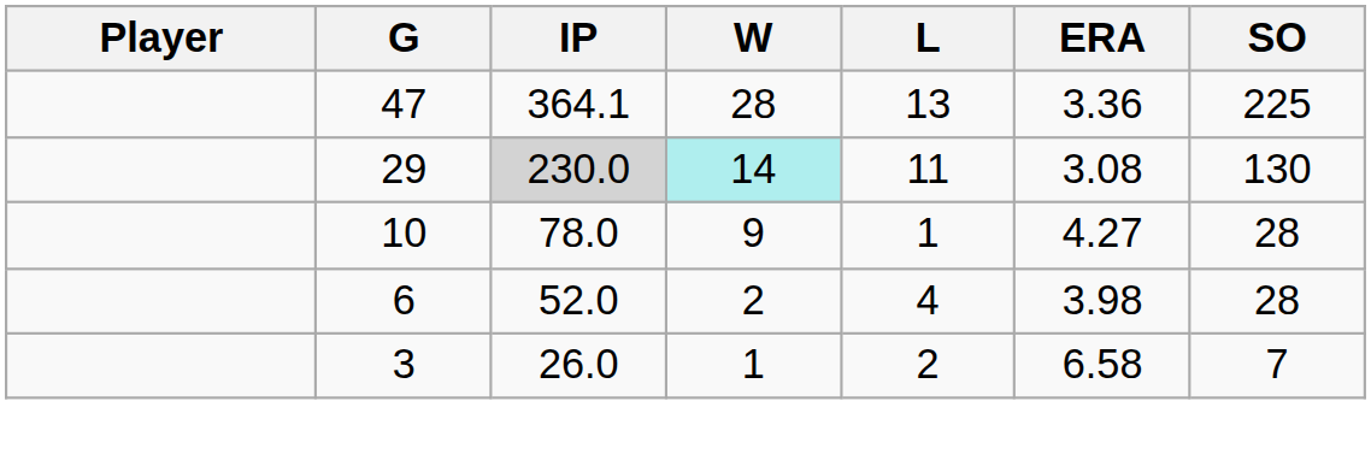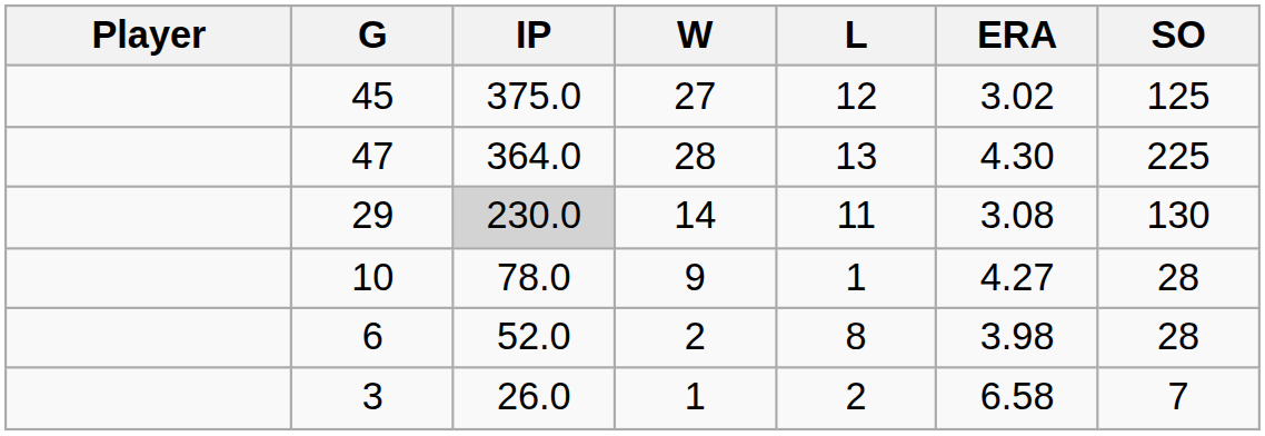+ row: 45 | 375.0 | 27 | 12 | 3.02 | 125
47 | IP: 364.1 -> 364.0
47 | ERA: 3.36 -> 4.30
29 | W: paleturquoise background -> no background
6 | L: 4 -> 8
